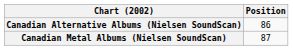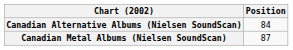Canadian Alternative Albums (Nielsen SoundScan) | Position: 86 -> 84
